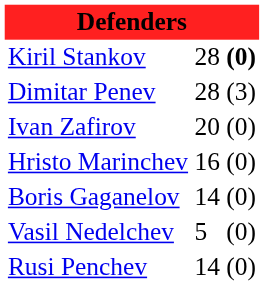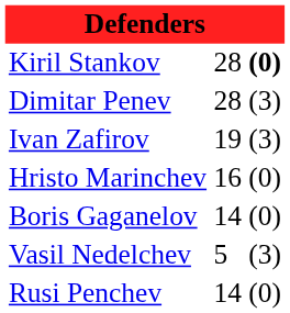Ivan Zafirov | column 2: 20 -> 19
Ivan Zafirov | column 3: (0) -> (3)
Vasil Nedelchev | column 3: (0) -> (3)
